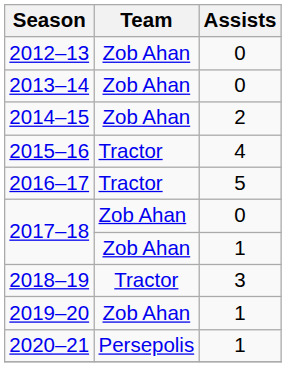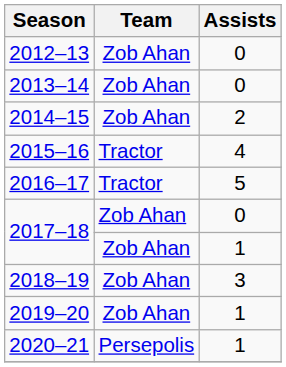2018–19 | Team: Tractor -> Zob Ahan
